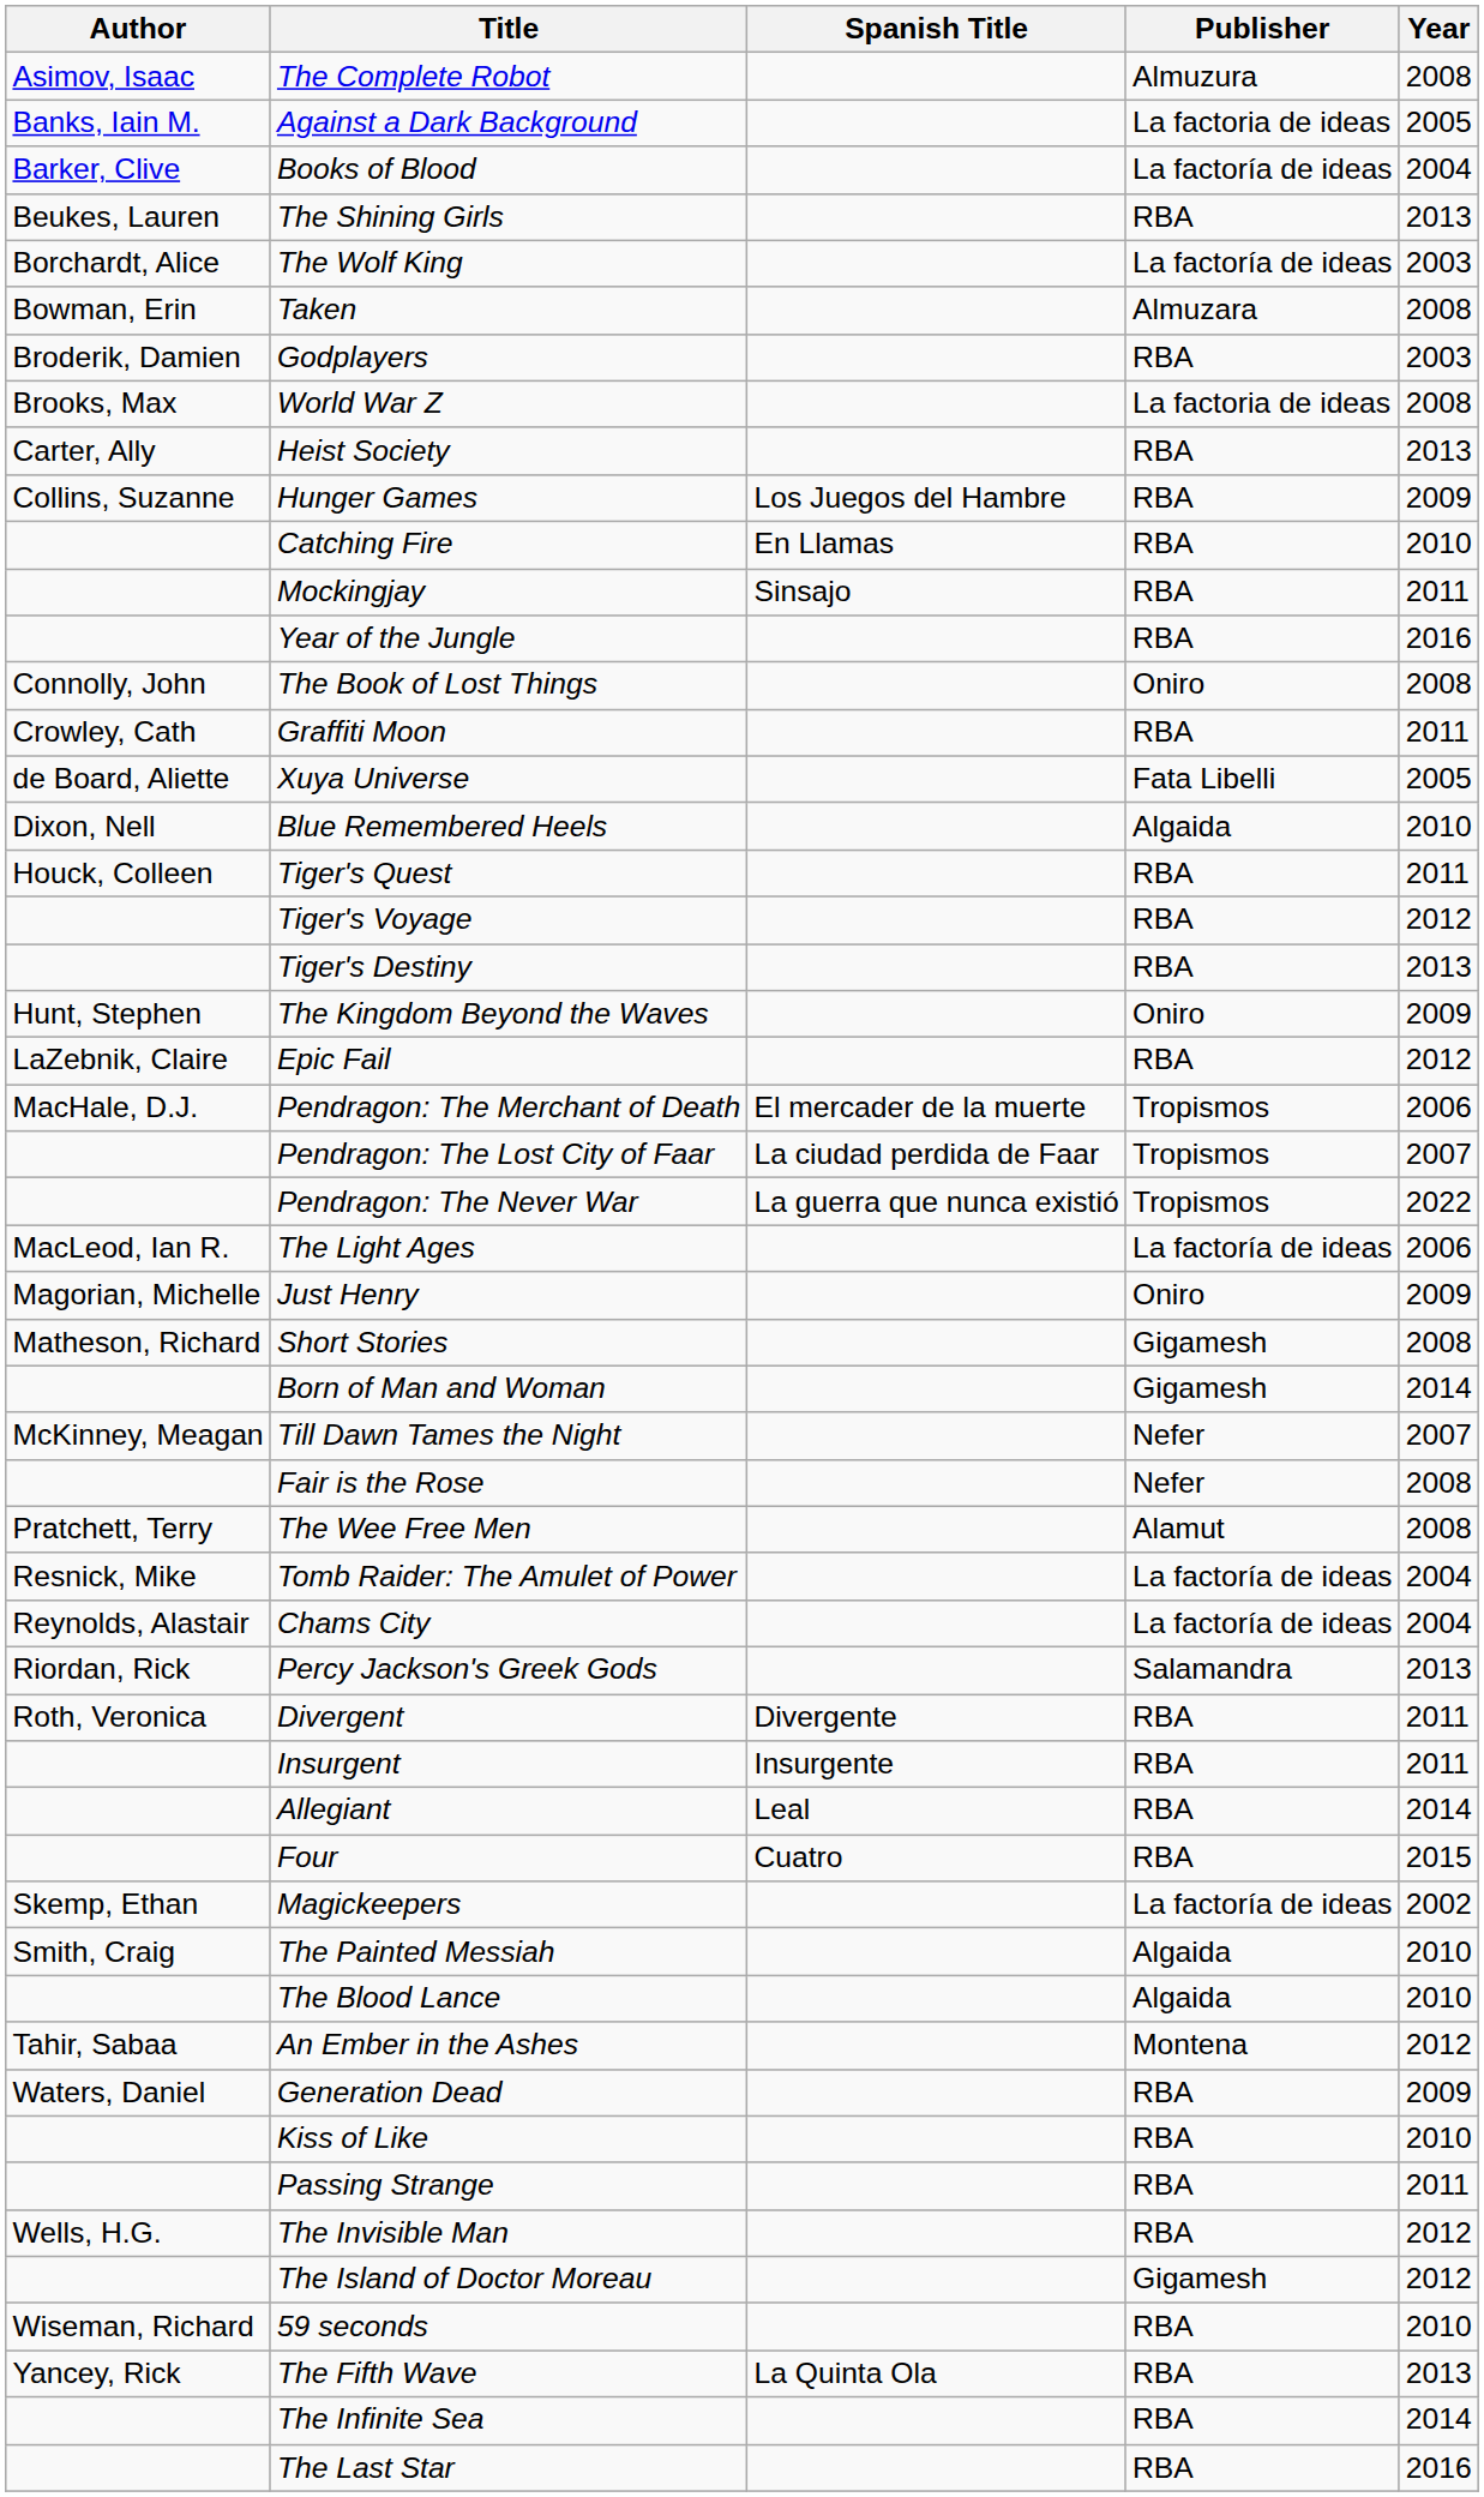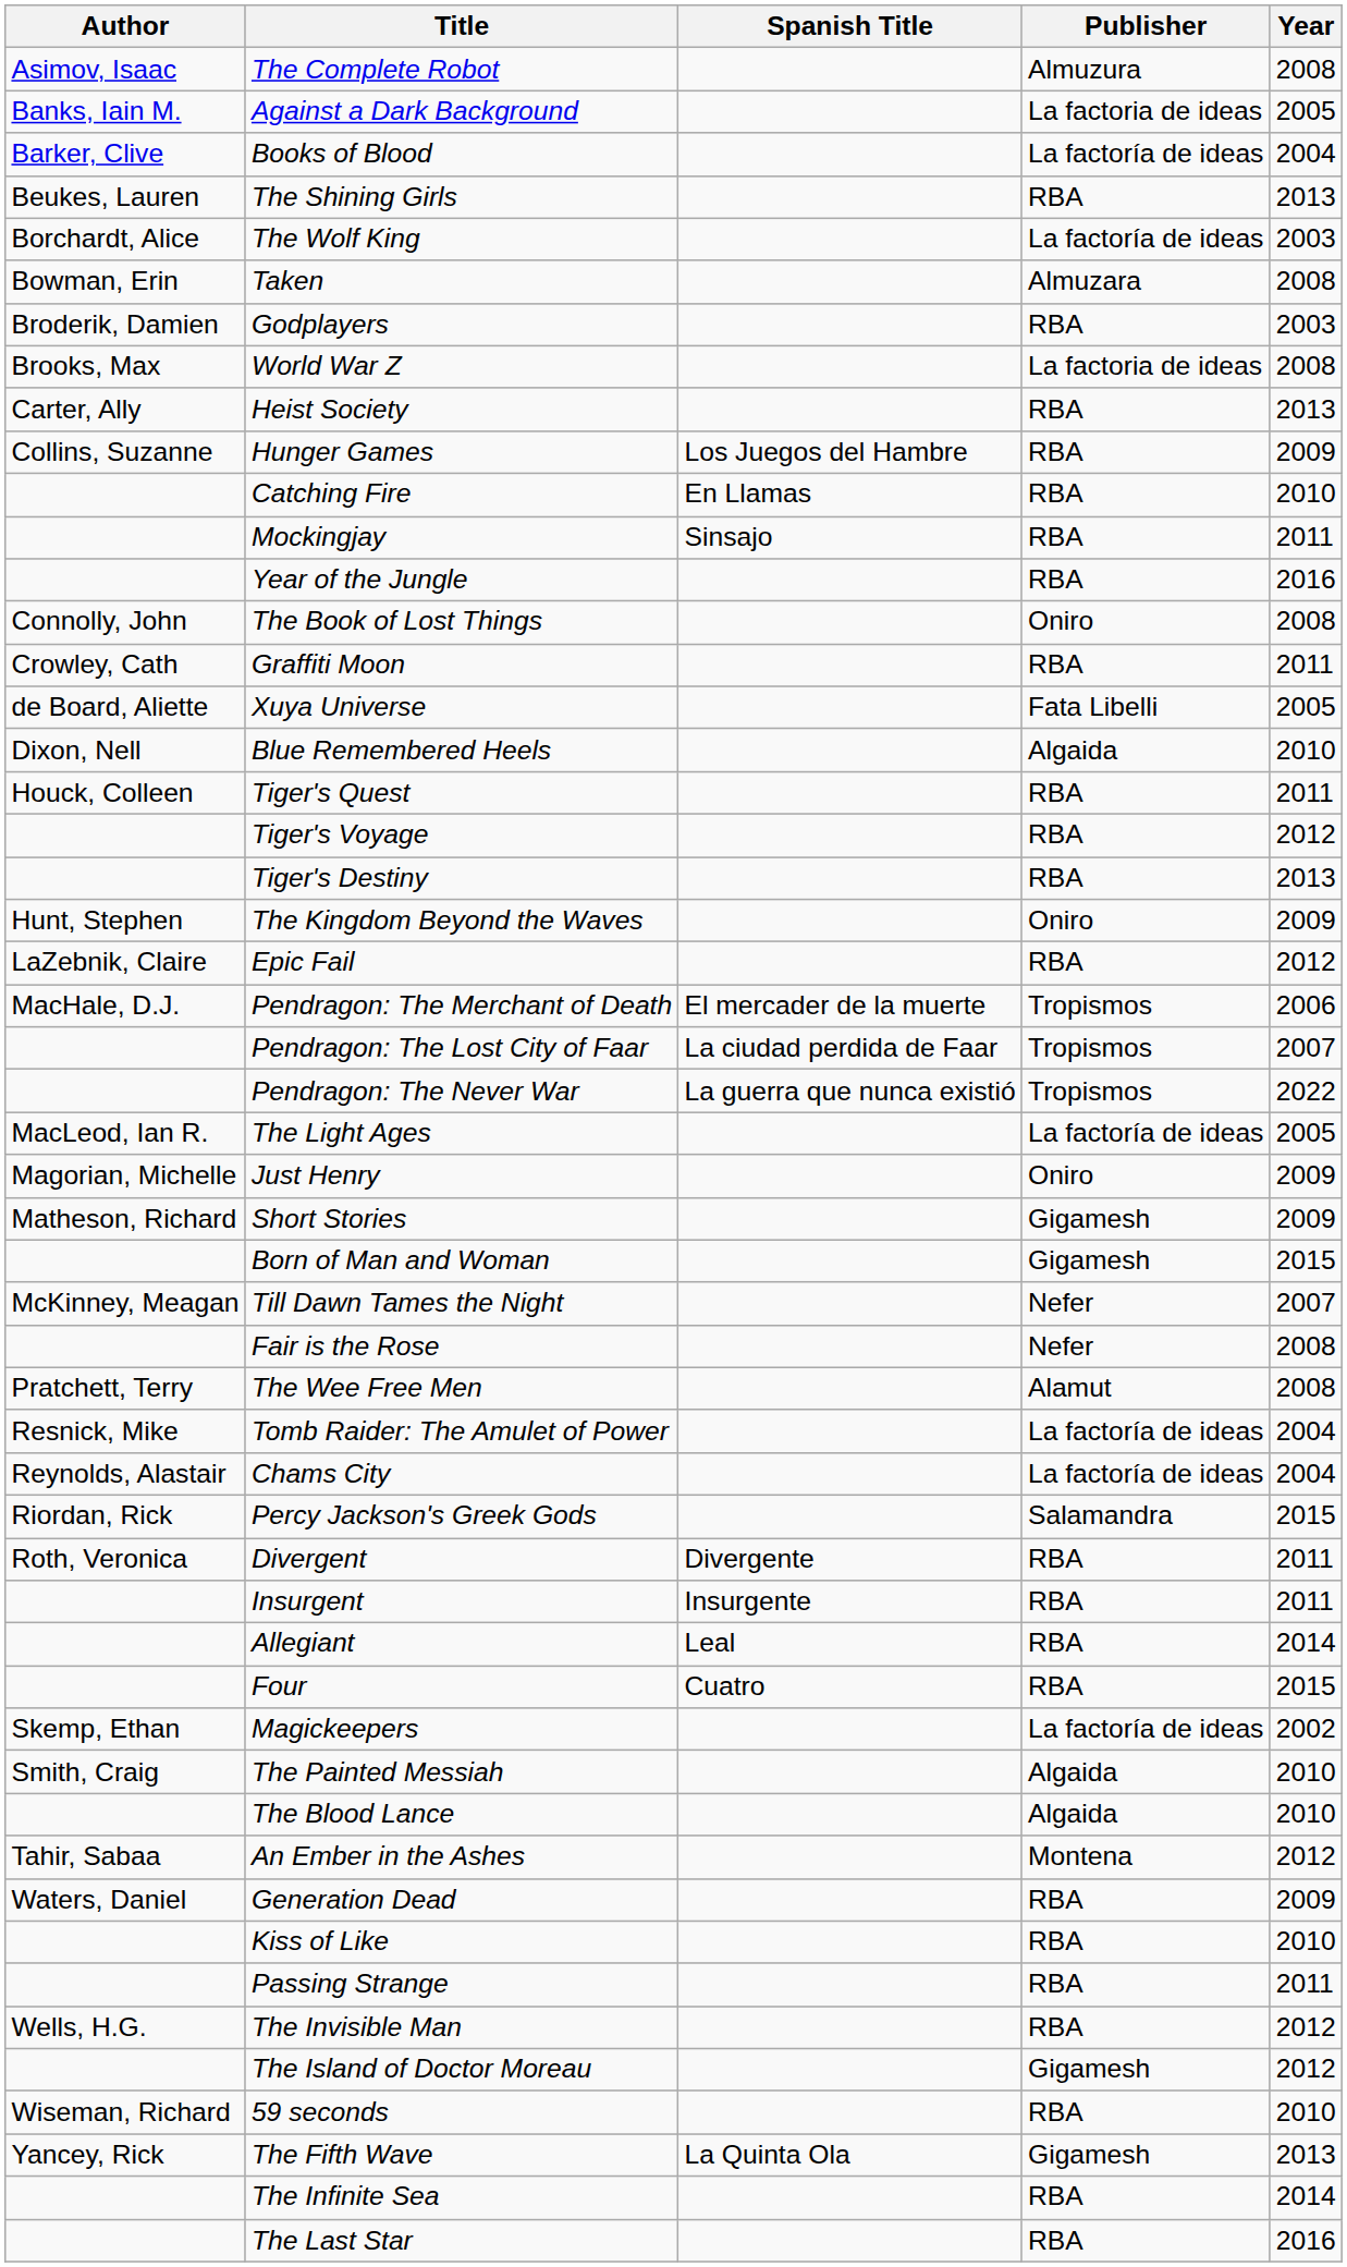The Light Ages | Year: 2006 -> 2005
Short Stories | Year: 2008 -> 2009
Born of Man and Woman | Year: 2014 -> 2015
Percy Jackson's Greek Gods | Year: 2013 -> 2015
The Fifth Wave | Publisher: RBA -> Gigamesh
